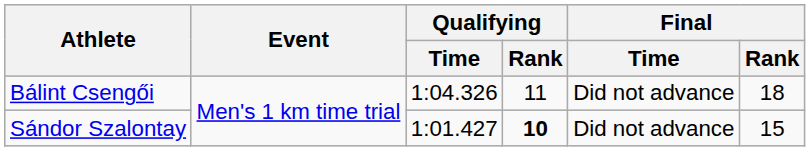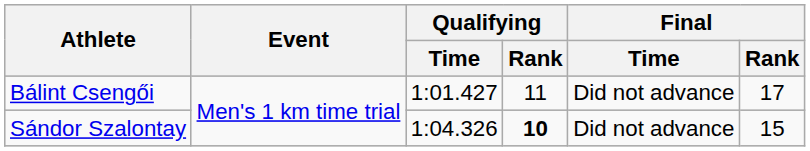Bálint Csengői | Qualifying / Time: 1:04.326 -> 1:01.427
Bálint Csengői | Final / Rank: 18 -> 17
Sándor Szalontay | Qualifying / Time: 1:01.427 -> 1:04.326
